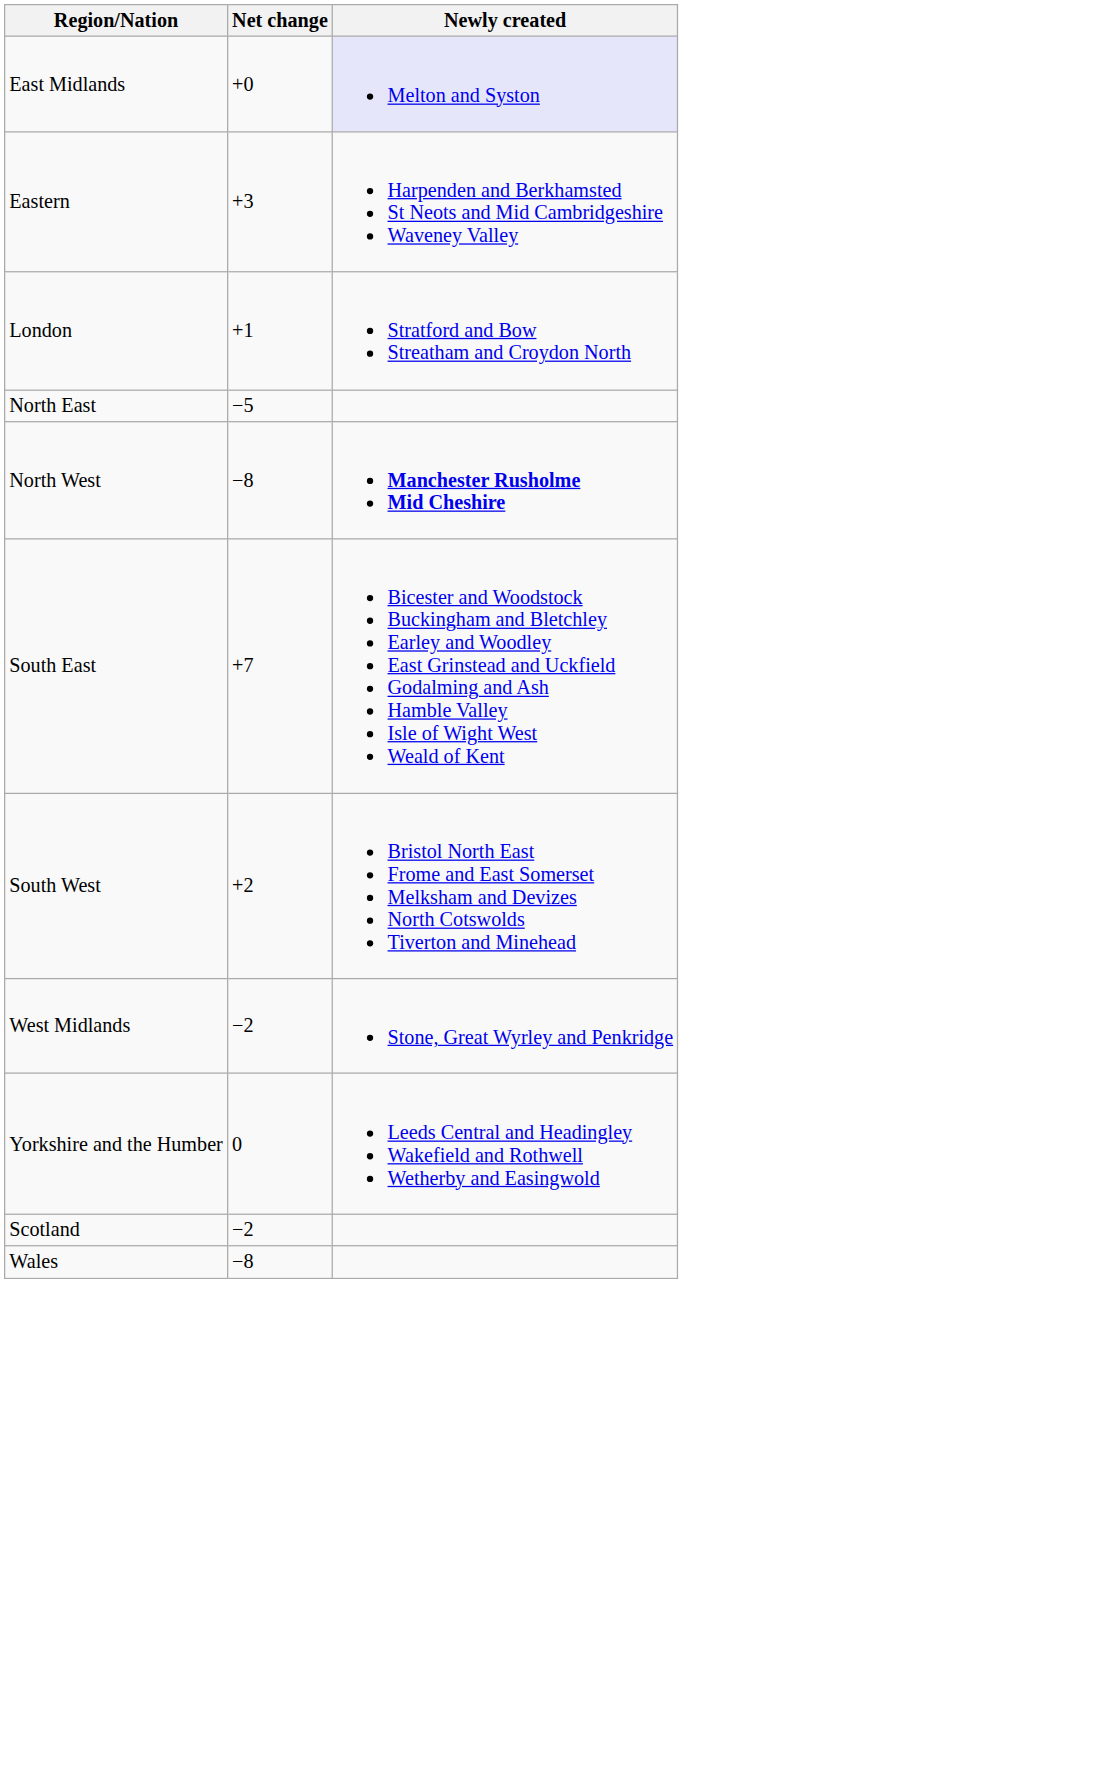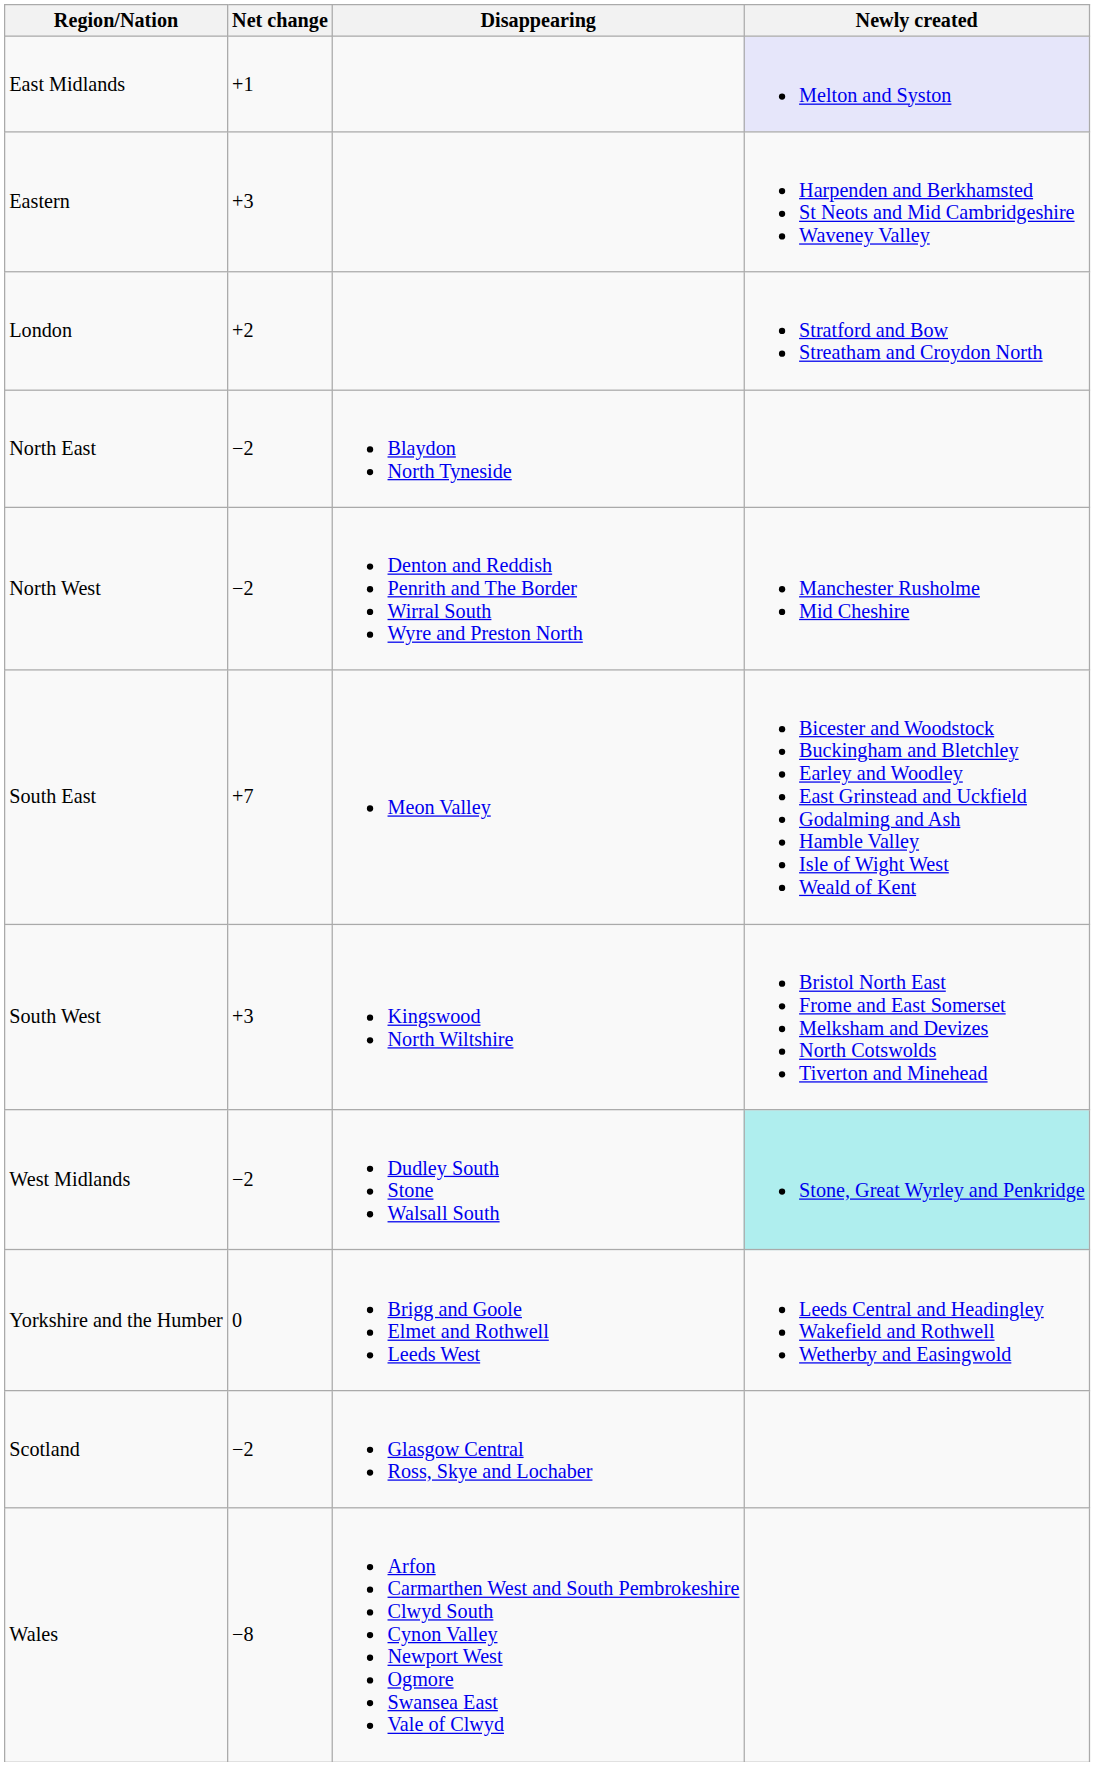+ column: Disappearing | Blaydon North Tyneside | Denton and Reddish Penrith and The Border Wirral South Wyre and Preston North | Meon Valley | Kingswood North Wiltshire | Dudley South Stone Walsall South | Brigg and Goole Elmet and Rothwell Leeds West | Glasgow Central Ross, Skye and Lochaber | Arfon Carmarthen West and South Pembrokeshire Clwyd South Cynon Valley Newport West Ogmore Swansea East Vale of Clwyd
East Midlands | Net change: +0 -> +1
London | Net change: +1 -> +2
North East | Net change: −5 -> −2
North West | Net change: −8 -> −2
North West | Newly created: bold -> normal
South West | Net change: +2 -> +3
West Midlands | Newly created: no background -> paleturquoise background
